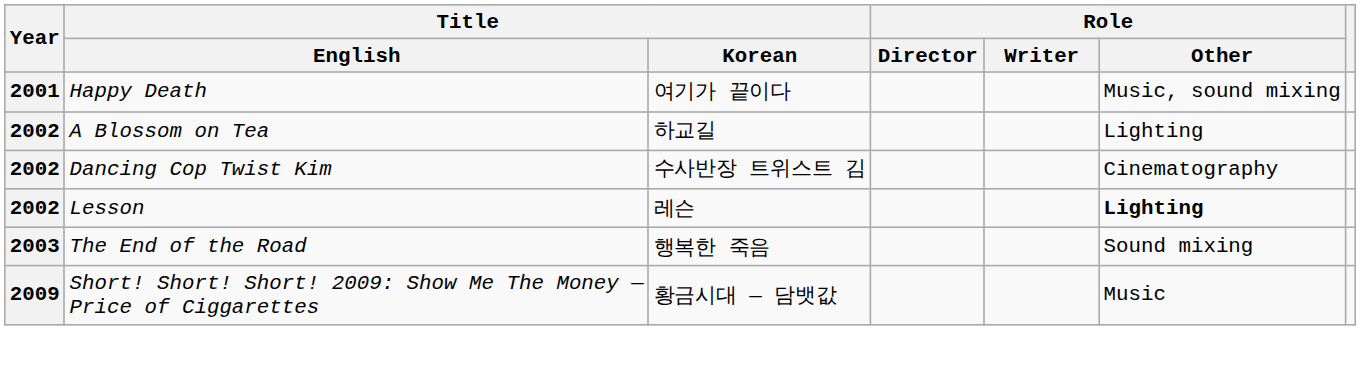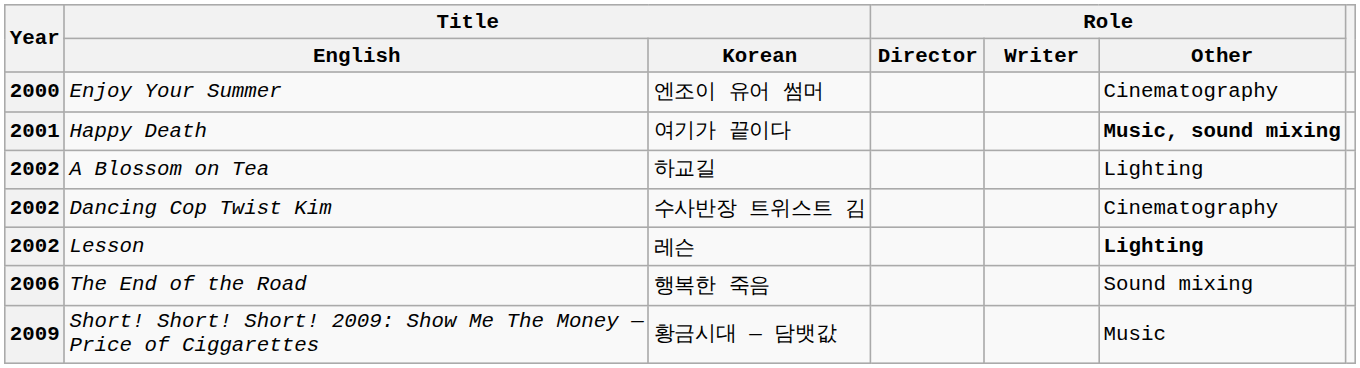+ row: 2000 | Enjoy Your Summer | 엔조이 유어 썸머 | Cinematography
Happy Death | Role / Other: normal -> bold
The End of the Road | Year: 2003 -> 2006
